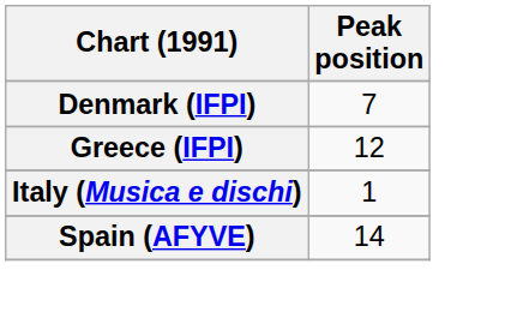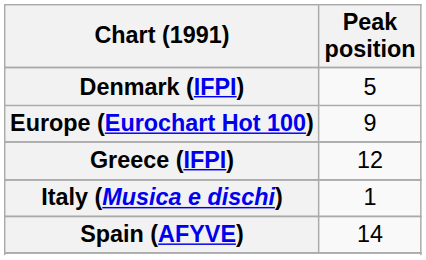Denmark (IFPI) | Peak position: 7 -> 5
+ row: Europe (Eurochart Hot 100) | 9
